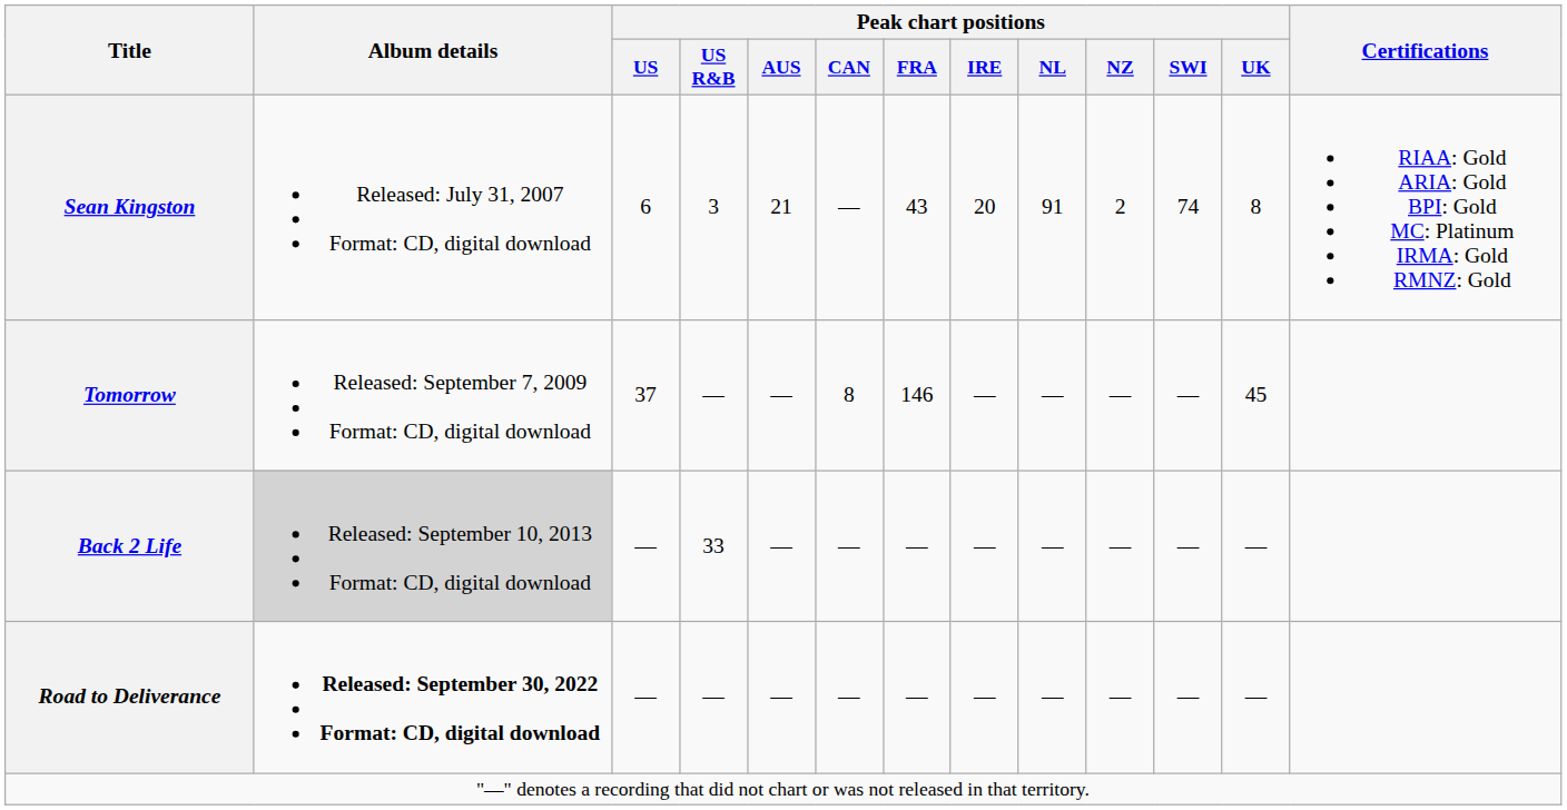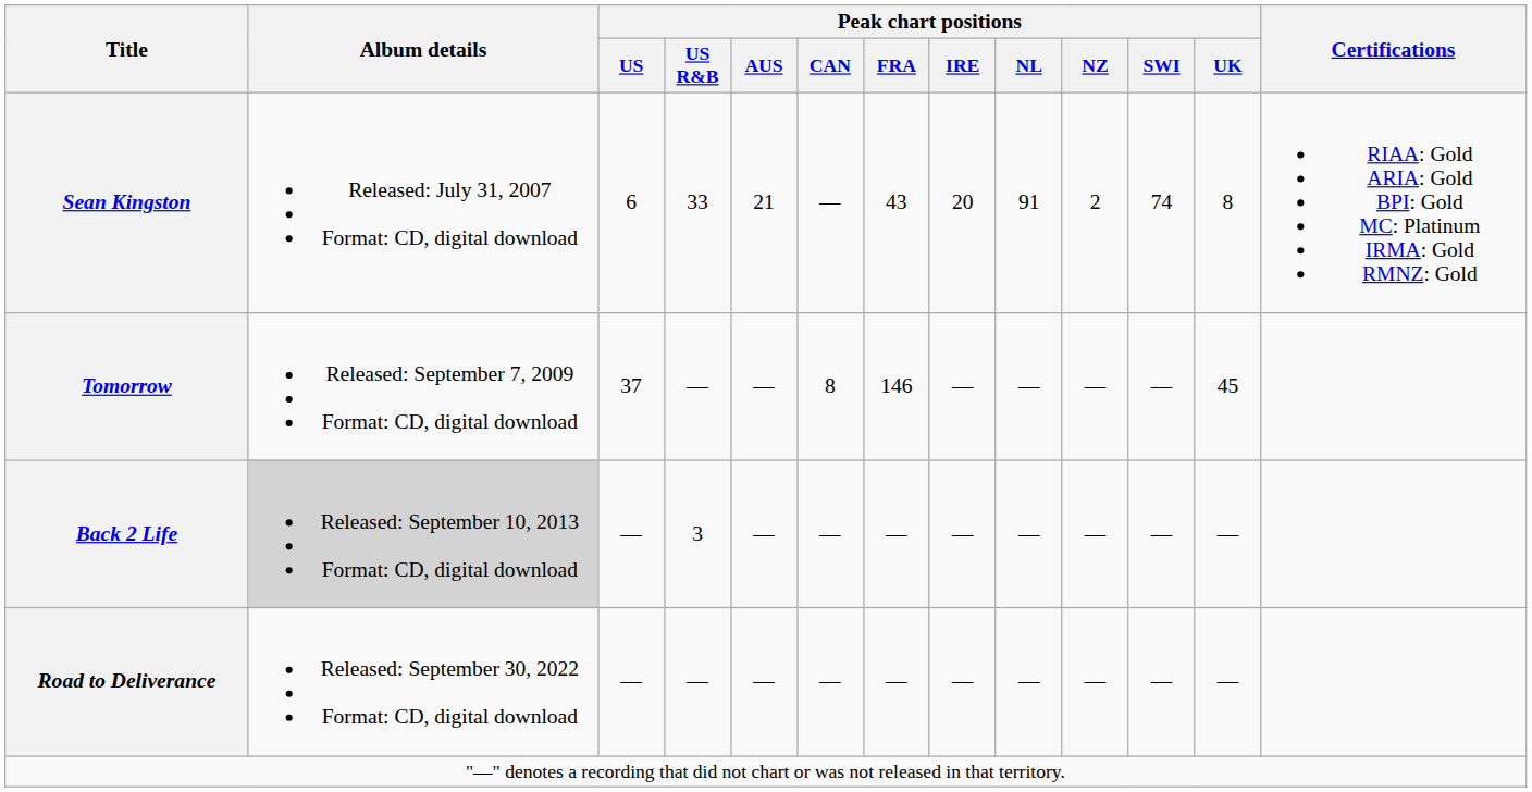Sean Kingston | Peak chart positions / US R&B: 3 -> 33
Back 2 Life | Peak chart positions / US R&B: 33 -> 3
Road to Deliverance | Album details: bold -> normal
